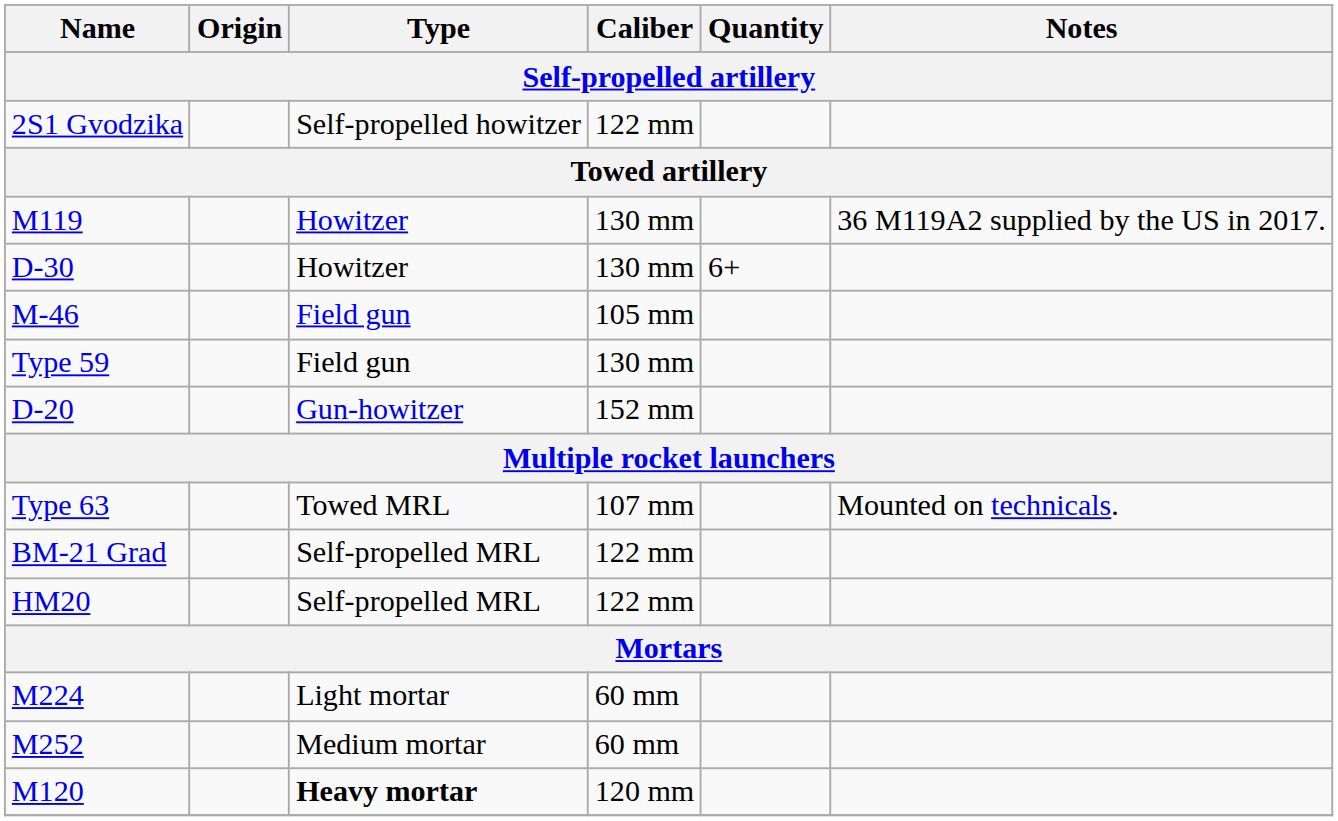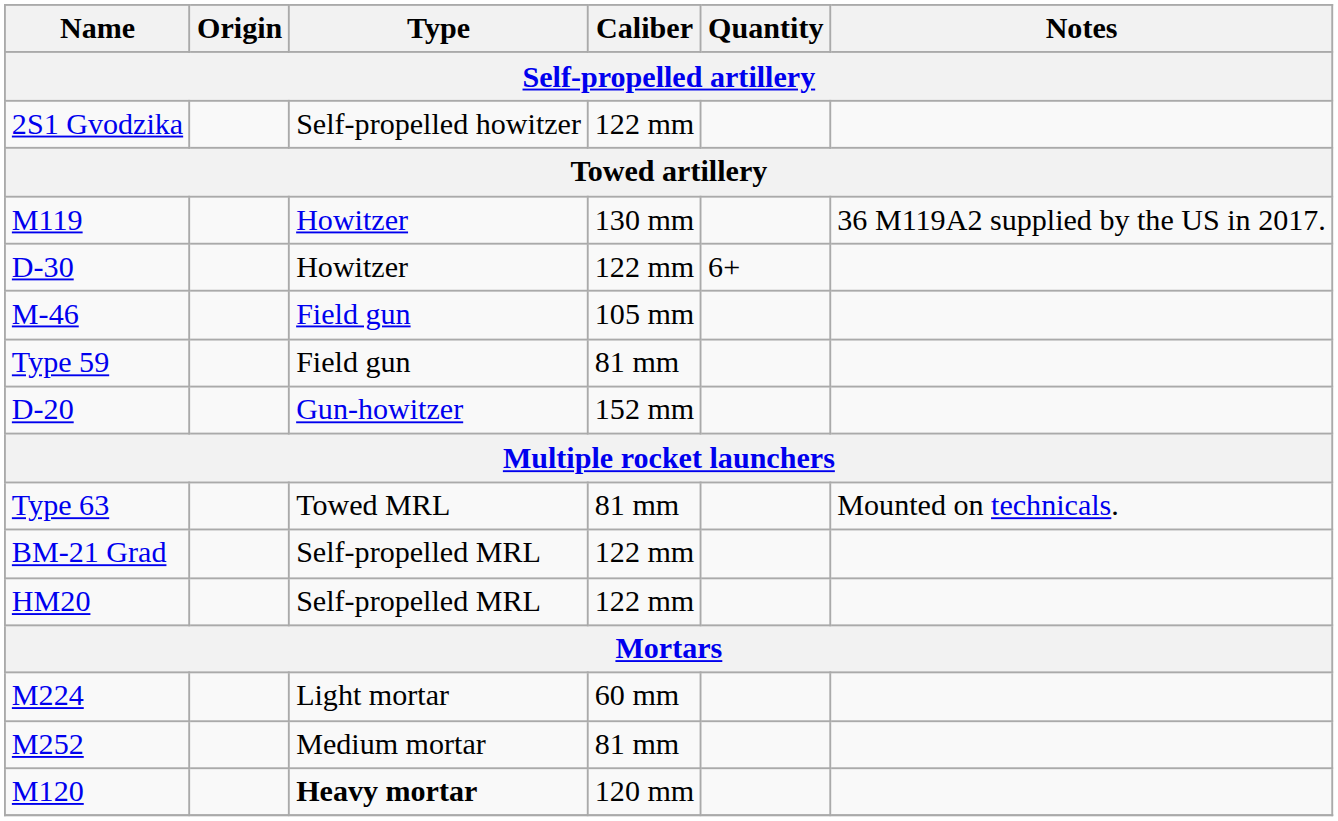D-30 | Caliber: 130 mm -> 122 mm
Type 59 | Caliber: 130 mm -> 81 mm
Type 63 | Caliber: 107 mm -> 81 mm
M252 | Caliber: 60 mm -> 81 mm
